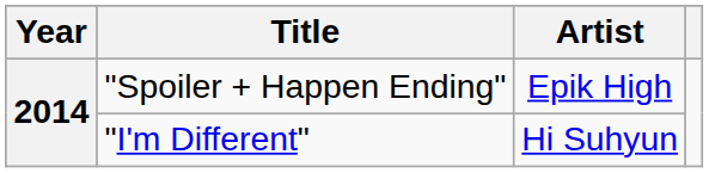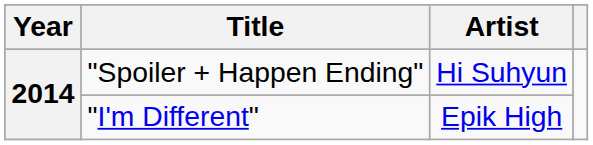"Spoiler + Happen Ending" | Artist: Epik High -> Hi Suhyun
"I'm Different" | Artist: Hi Suhyun -> Epik High
